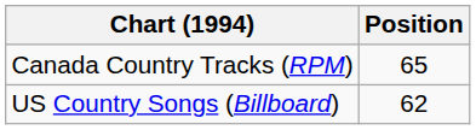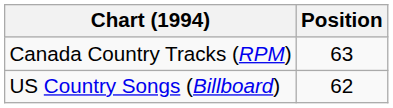Canada Country Tracks (RPM) | Position: 65 -> 63
